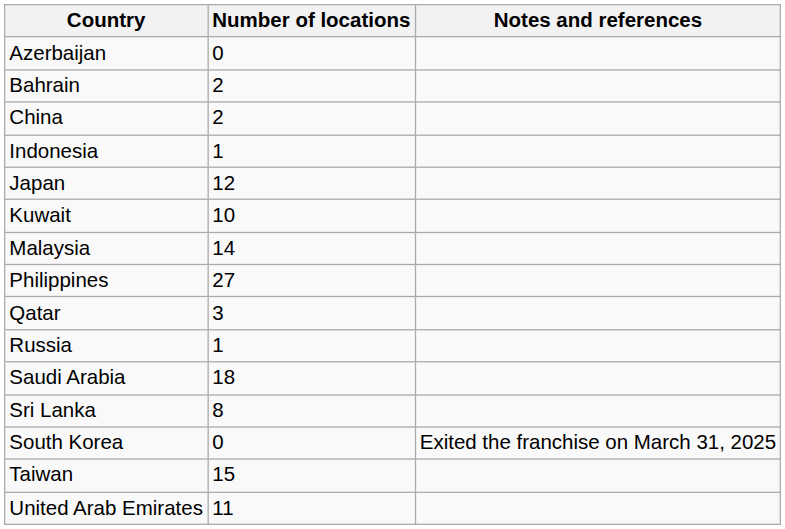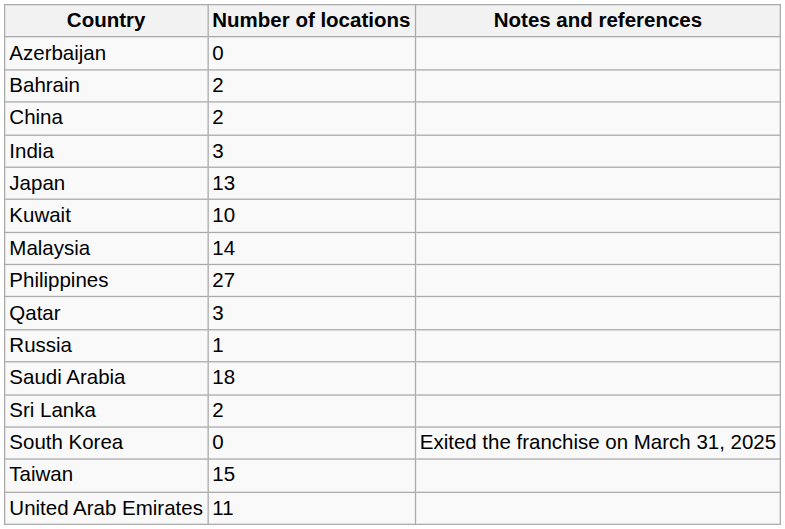+ row: India | 3
- row: Indonesia | 1
Japan | Number of locations: 12 -> 13
Sri Lanka | Number of locations: 8 -> 2
